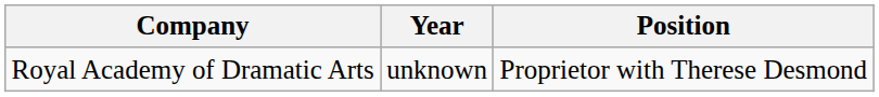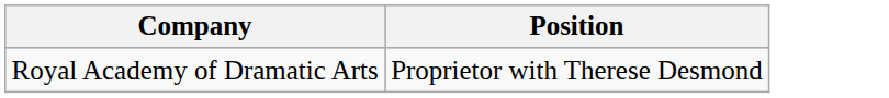- column: Year | unknown
